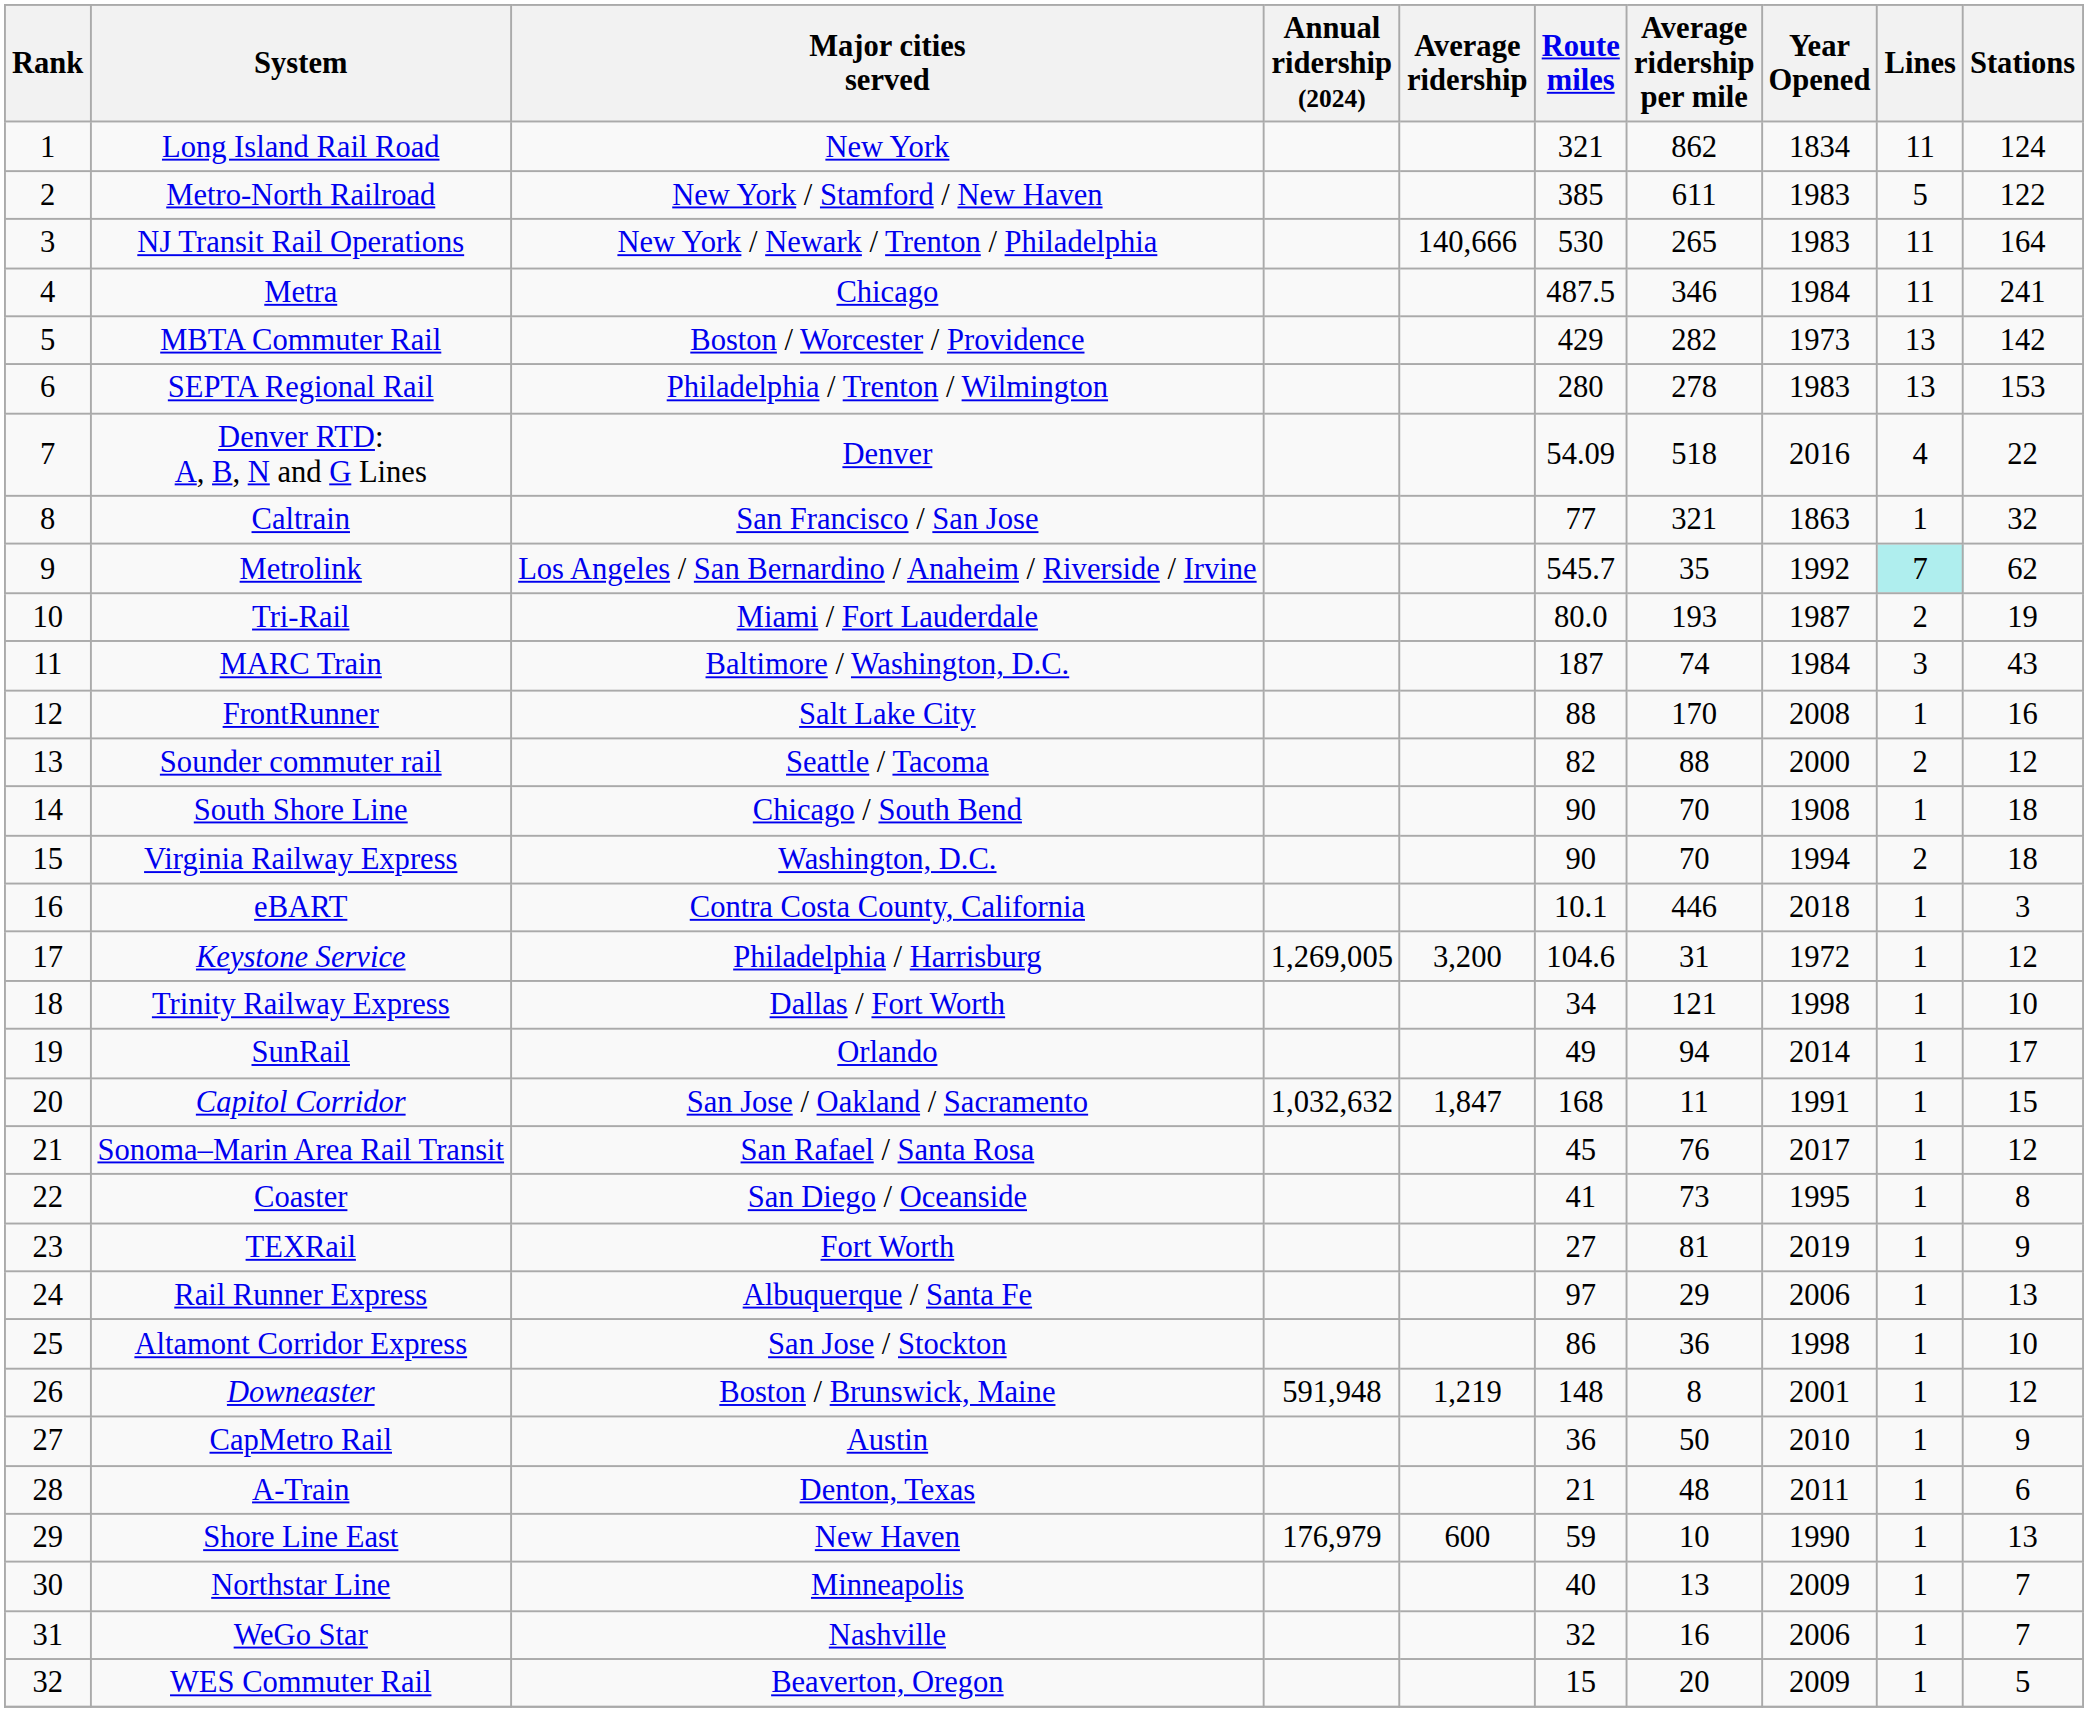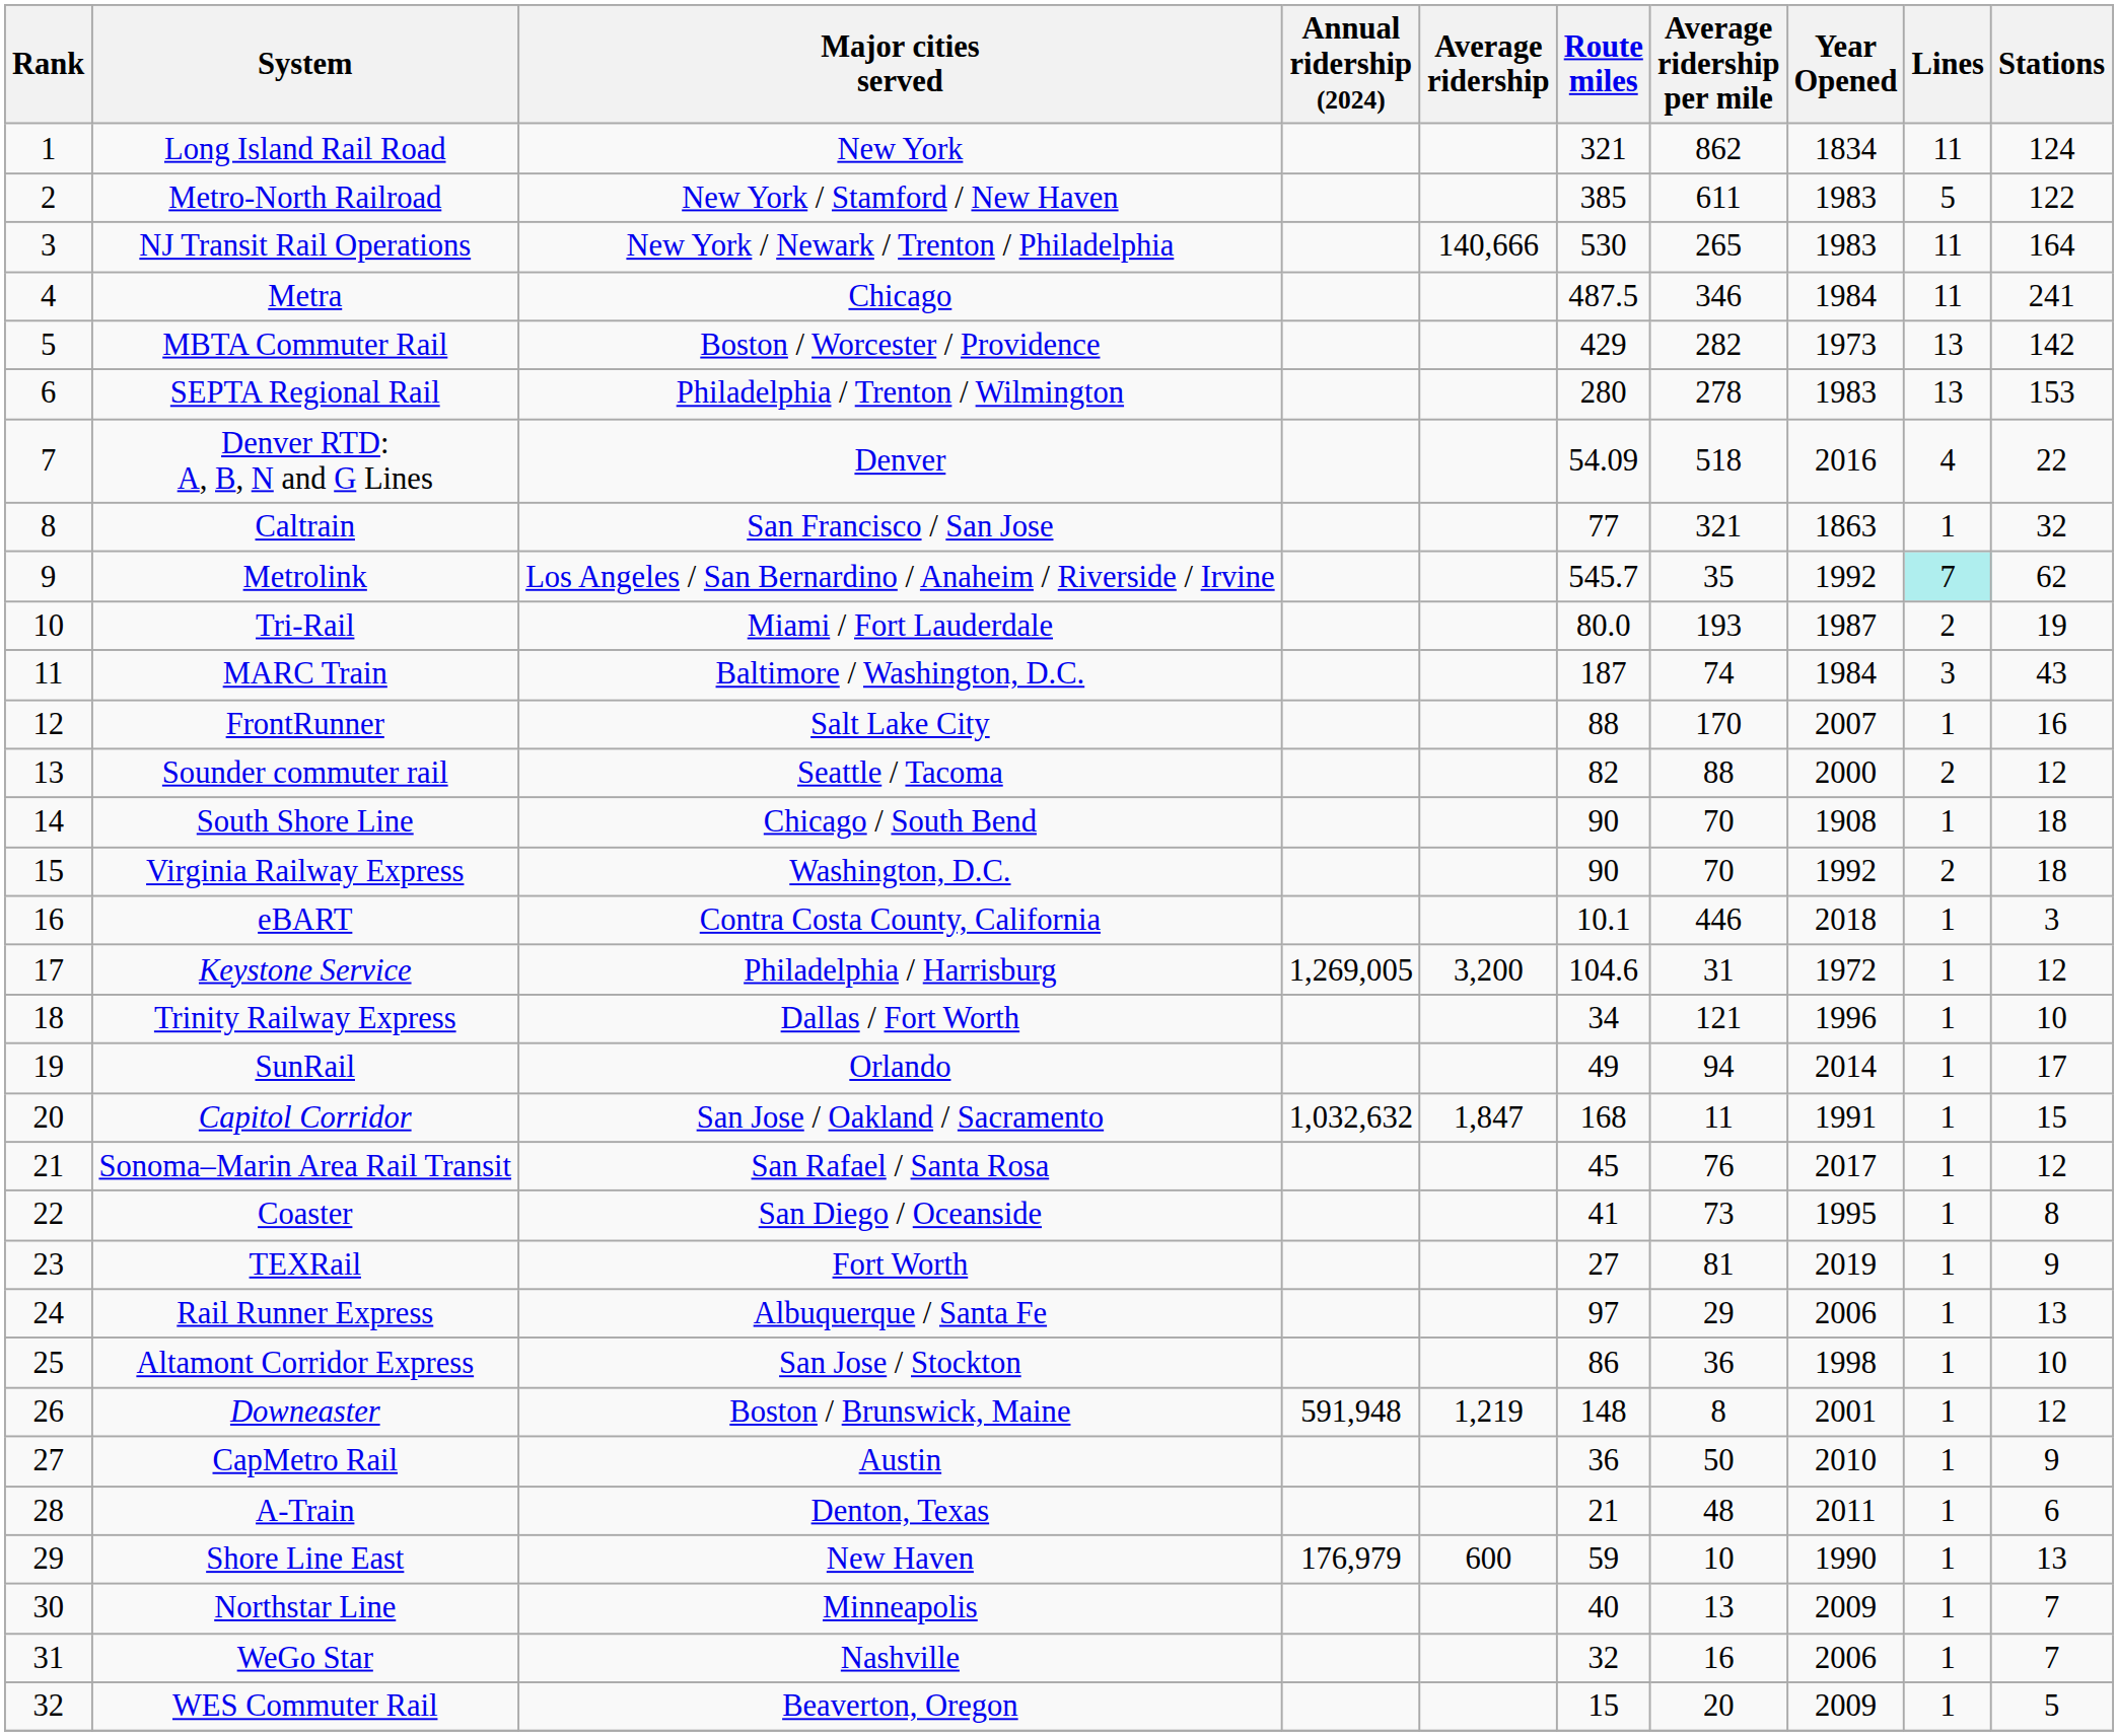FrontRunner | Year Opened: 2008 -> 2007
Virginia Railway Express | Year Opened: 1994 -> 1992
Trinity Railway Express | Year Opened: 1998 -> 1996
